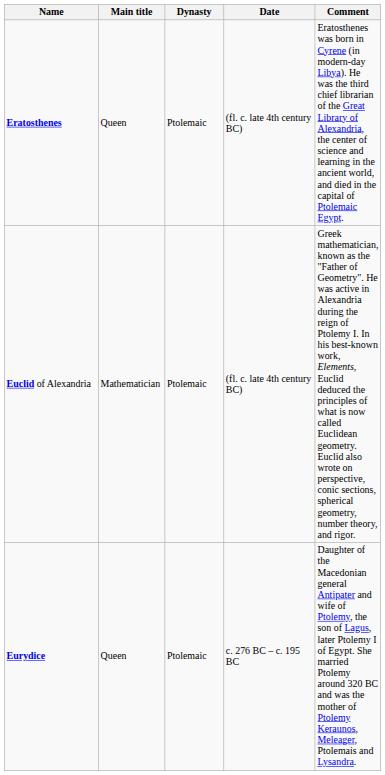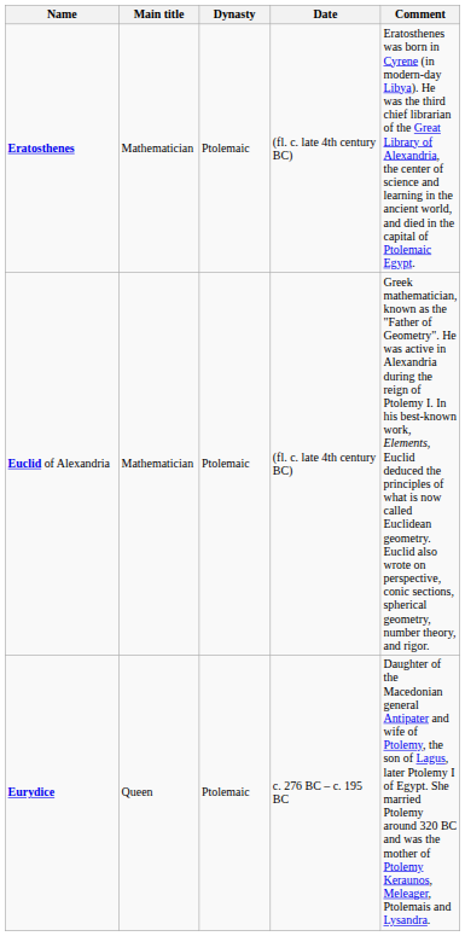Eratosthenes | Main title: Queen -> Mathematician
